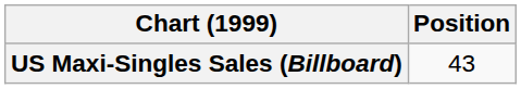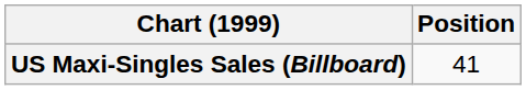US Maxi-Singles Sales (Billboard) | Position: 43 -> 41
